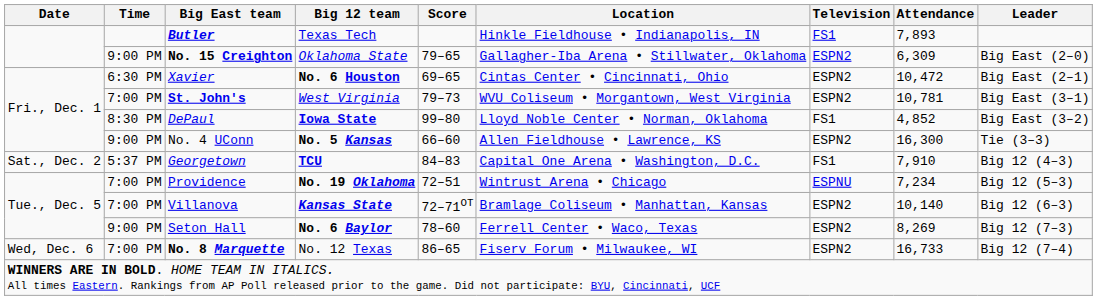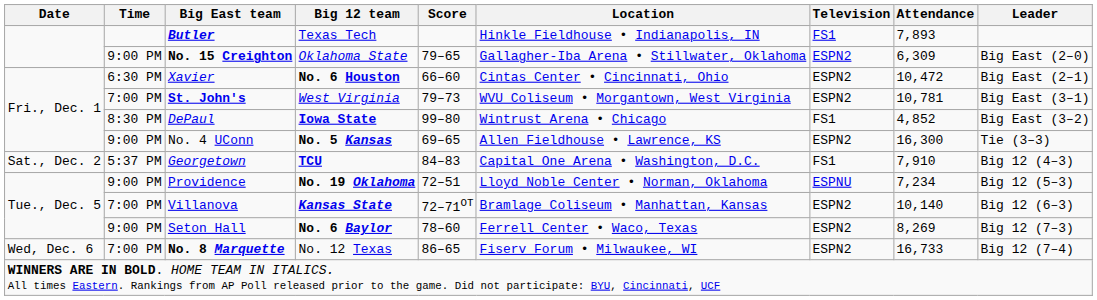Xavier | Score: 69–65 -> 66–60
DePaul | Location: Lloyd Noble Center • Norman, Oklahoma -> Wintrust Arena • Chicago
No. 4 UConn | Score: 66–60 -> 69–65
Providence | Time: 7:00 PM -> 9:00 PM
Providence | Location: Wintrust Arena • Chicago -> Lloyd Noble Center • Norman, Oklahoma
